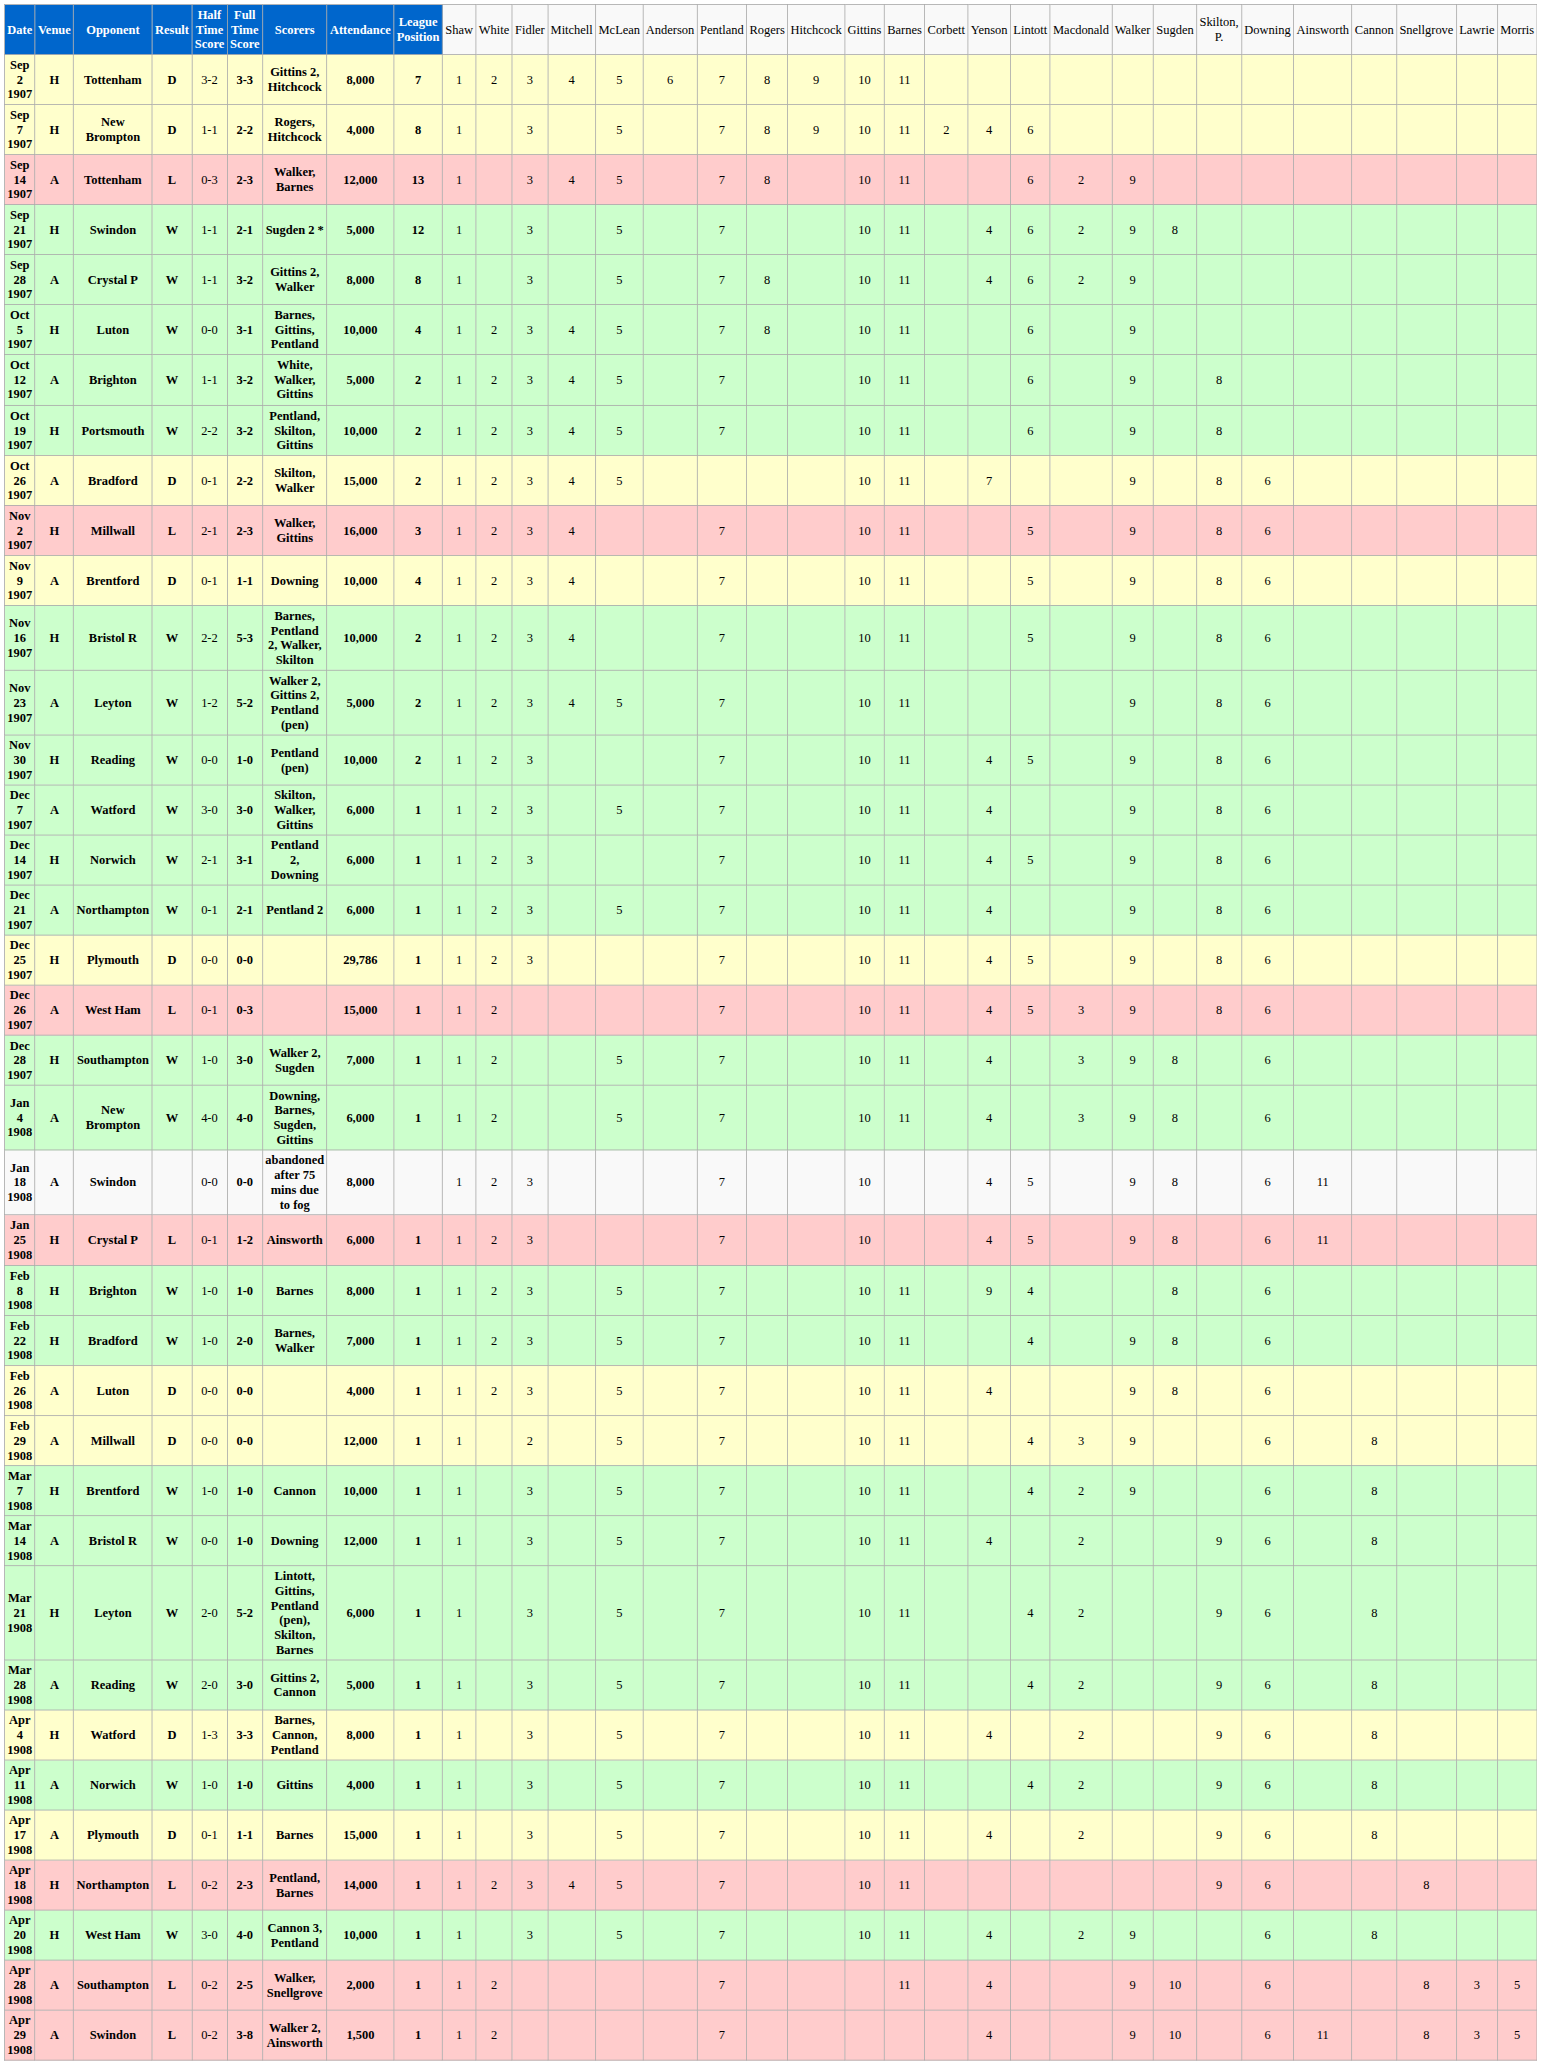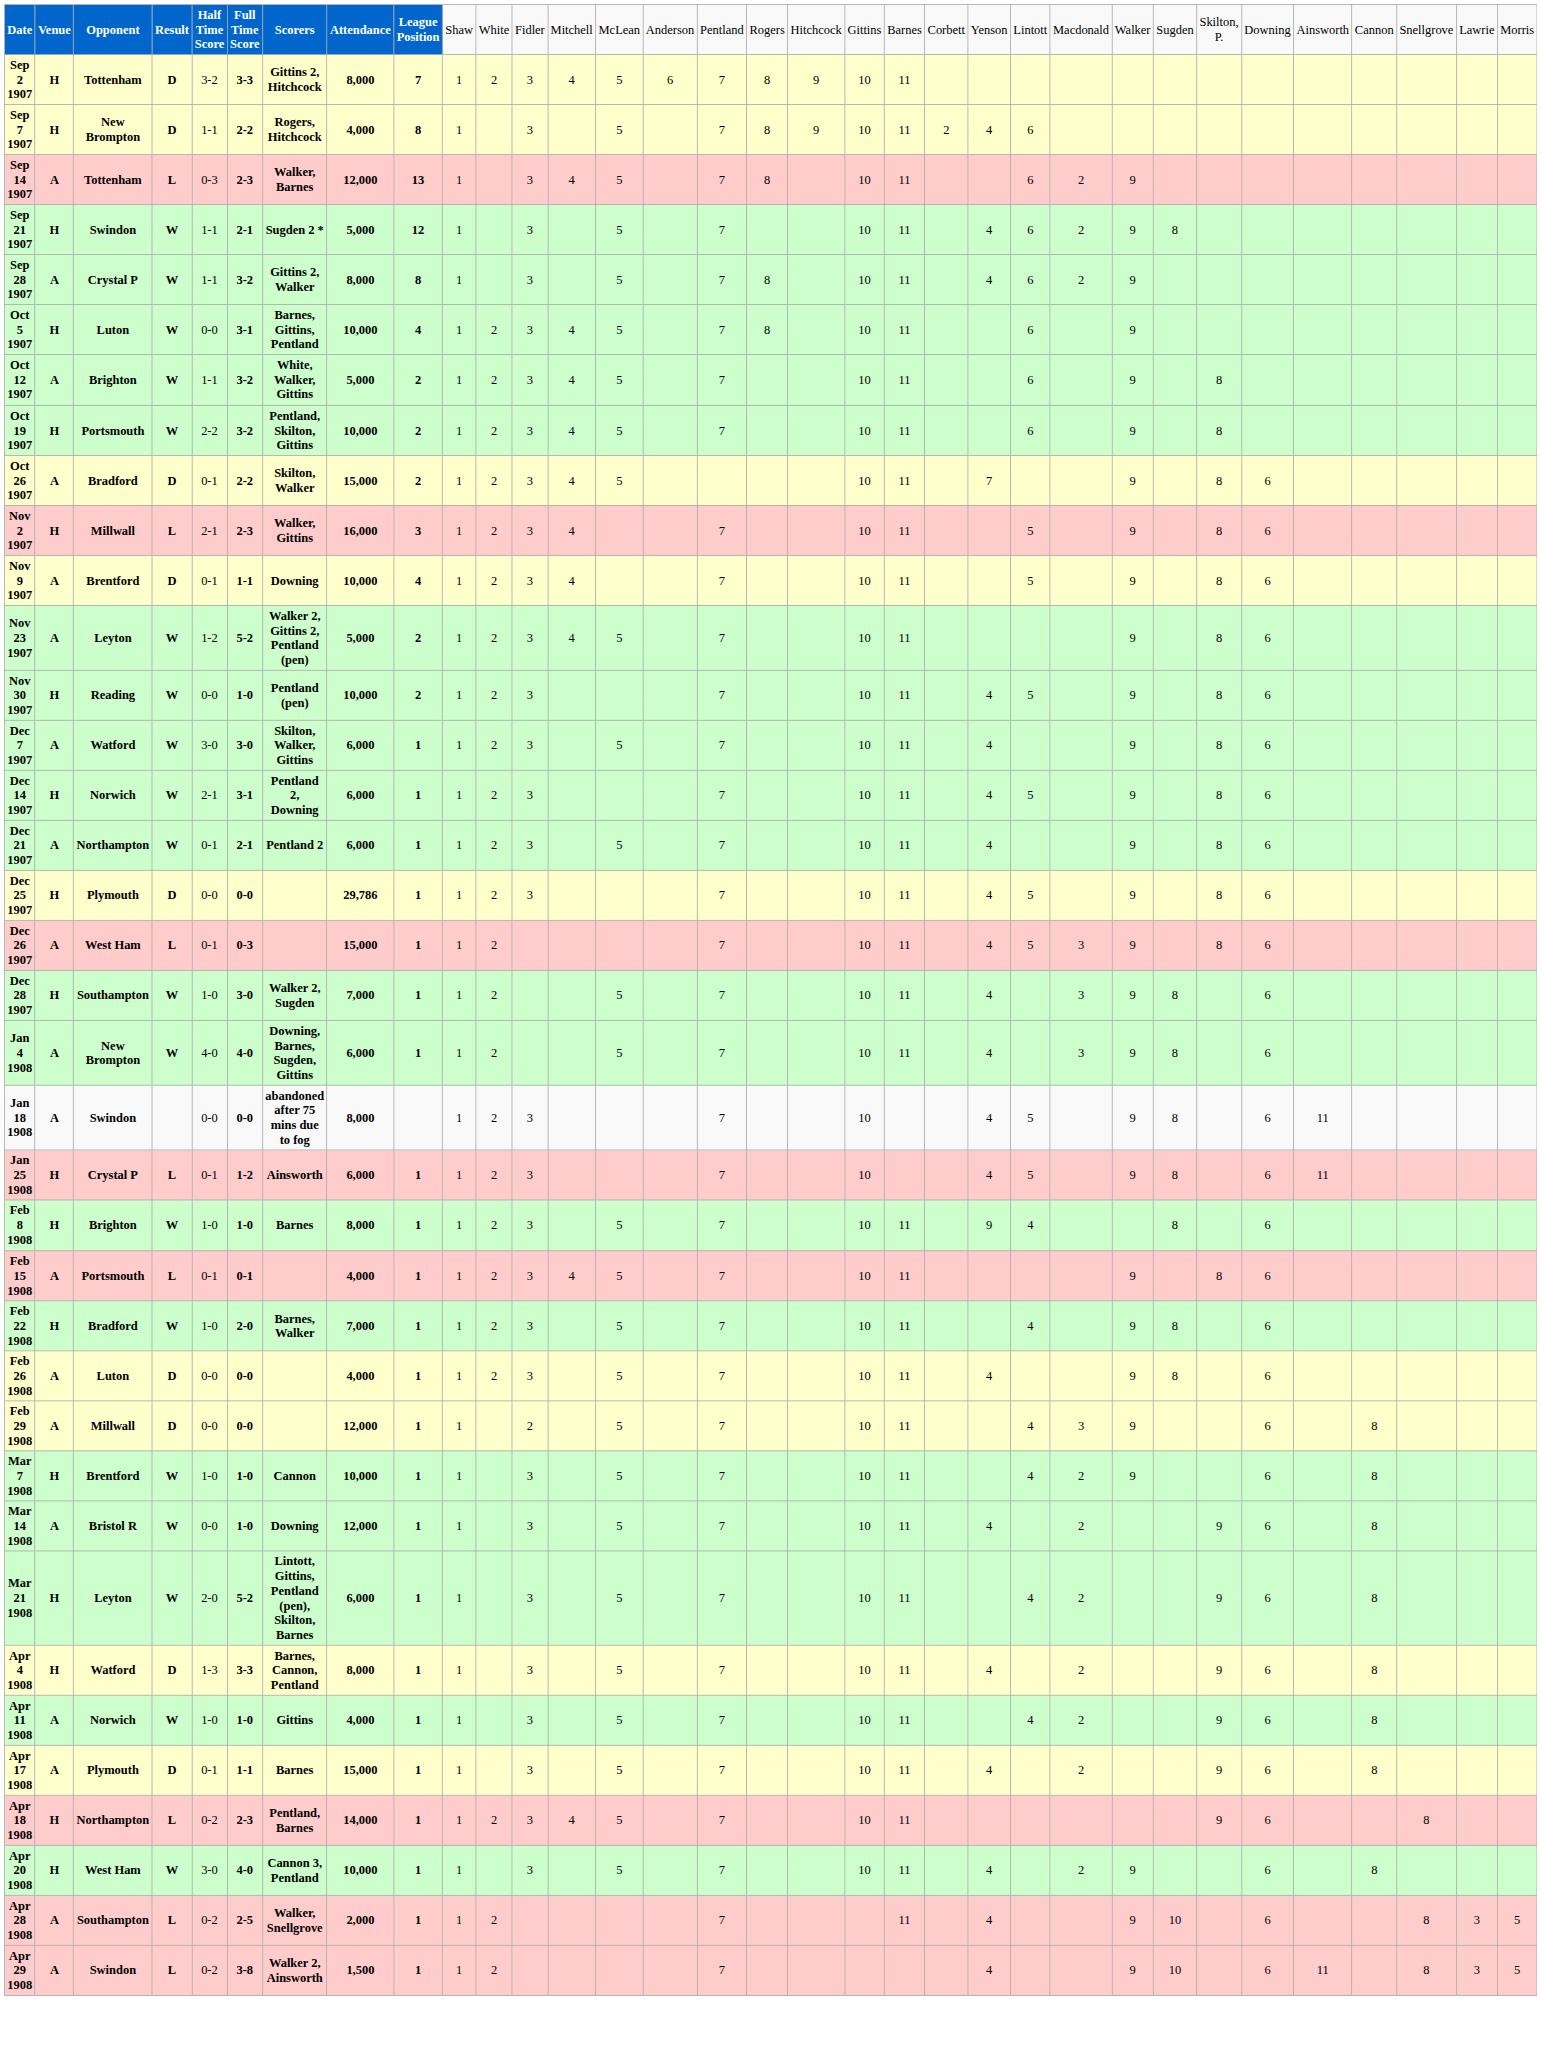- row: Nov 16 1907 | H | Bristol R | W | 2-2 | 5-3 | Barnes, Pentland 2, Walker, Skilton | 10,000 | 2 | 1 | 2 | 3 | 4 | 7 | 10 | 11 | 5 | 9 | 8 | 6
+ row: Feb 15 1908 | A | Portsmouth | L | 0-1 | 0-1 | 4,000 | 1 | 1 | 2 | 3 | 4 | 5 | 7 | 10 | 11 | 9 | 8 | 6
- row: Mar 28 1908 | A | Reading | W | 2-0 | 3-0 | Gittins 2, Cannon | 5,000 | 1 | 1 | 3 | 5 | 7 | 10 | 11 | 4 | 2 | 9 | 6 | 8
